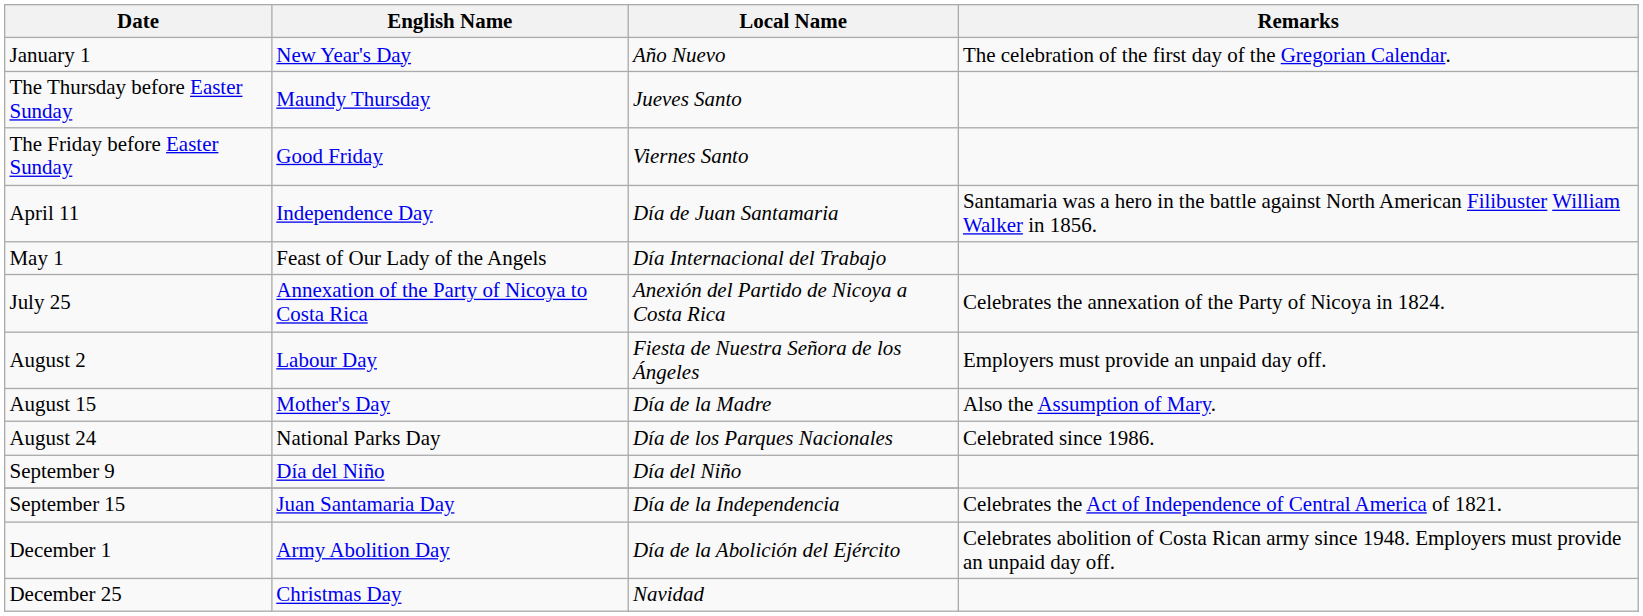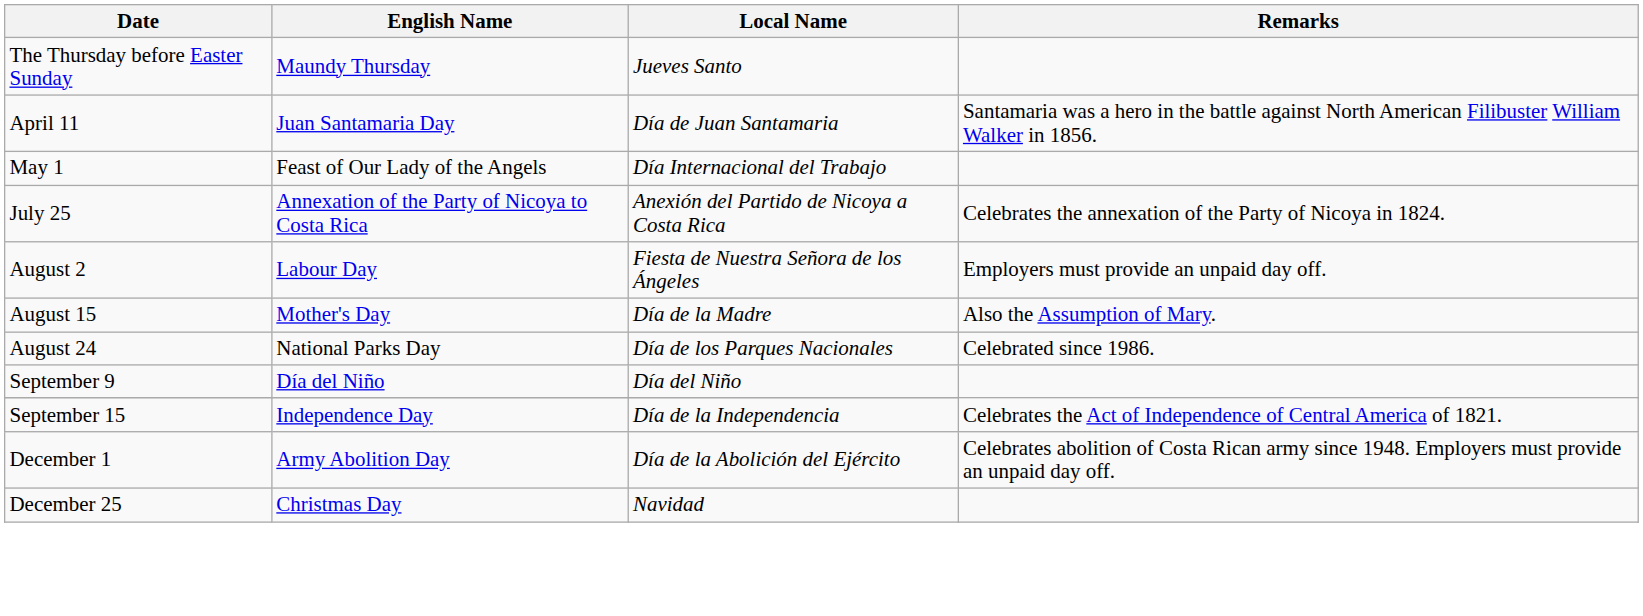- row: January 1 | New Year's Day | Año Nuevo | The celebration of the first day of the Gregorian Calendar.
- row: The Friday before Easter Sunday | Good Friday | Viernes Santo
April 11 | English Name: Independence Day -> Juan Santamaria Day
September 15 | English Name: Juan Santamaria Day -> Independence Day
